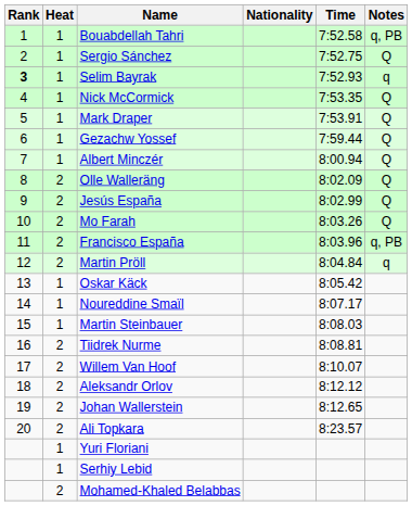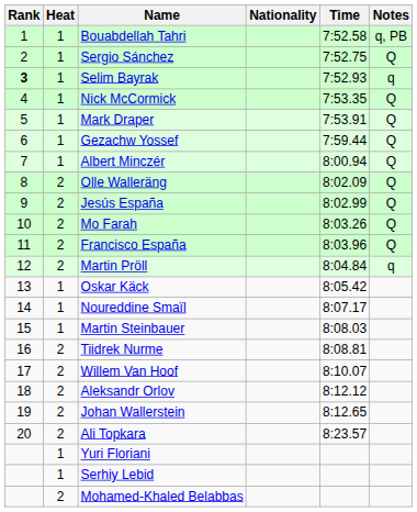Francisco España | Notes: q, PB -> Q
